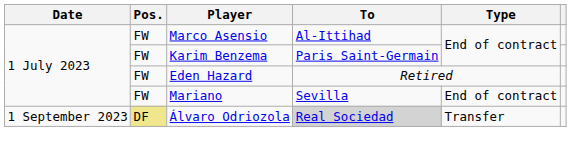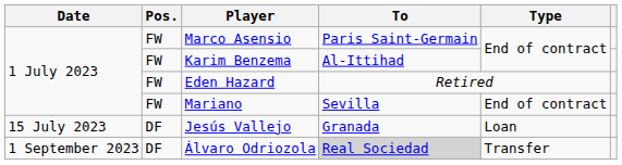Marco Asensio | To: Al-Ittihad -> Paris Saint-Germain
Karim Benzema | To: Paris Saint-Germain -> Al-Ittihad
+ row: 15 July 2023 | DF | Jesús Vallejo | Granada | Loan
Álvaro Odriozola | Pos.: khaki background -> no background
